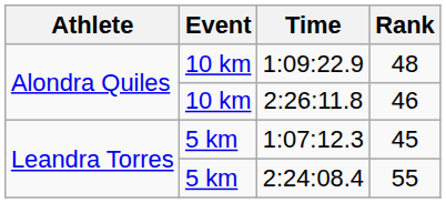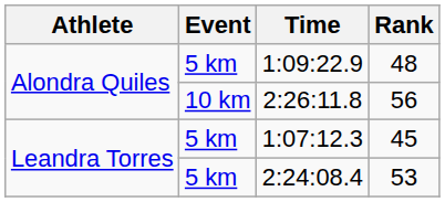1:09:22.9 | Event: 10 km -> 5 km
2:26:11.8 | Rank: 46 -> 56
2:24:08.4 | Rank: 55 -> 53
